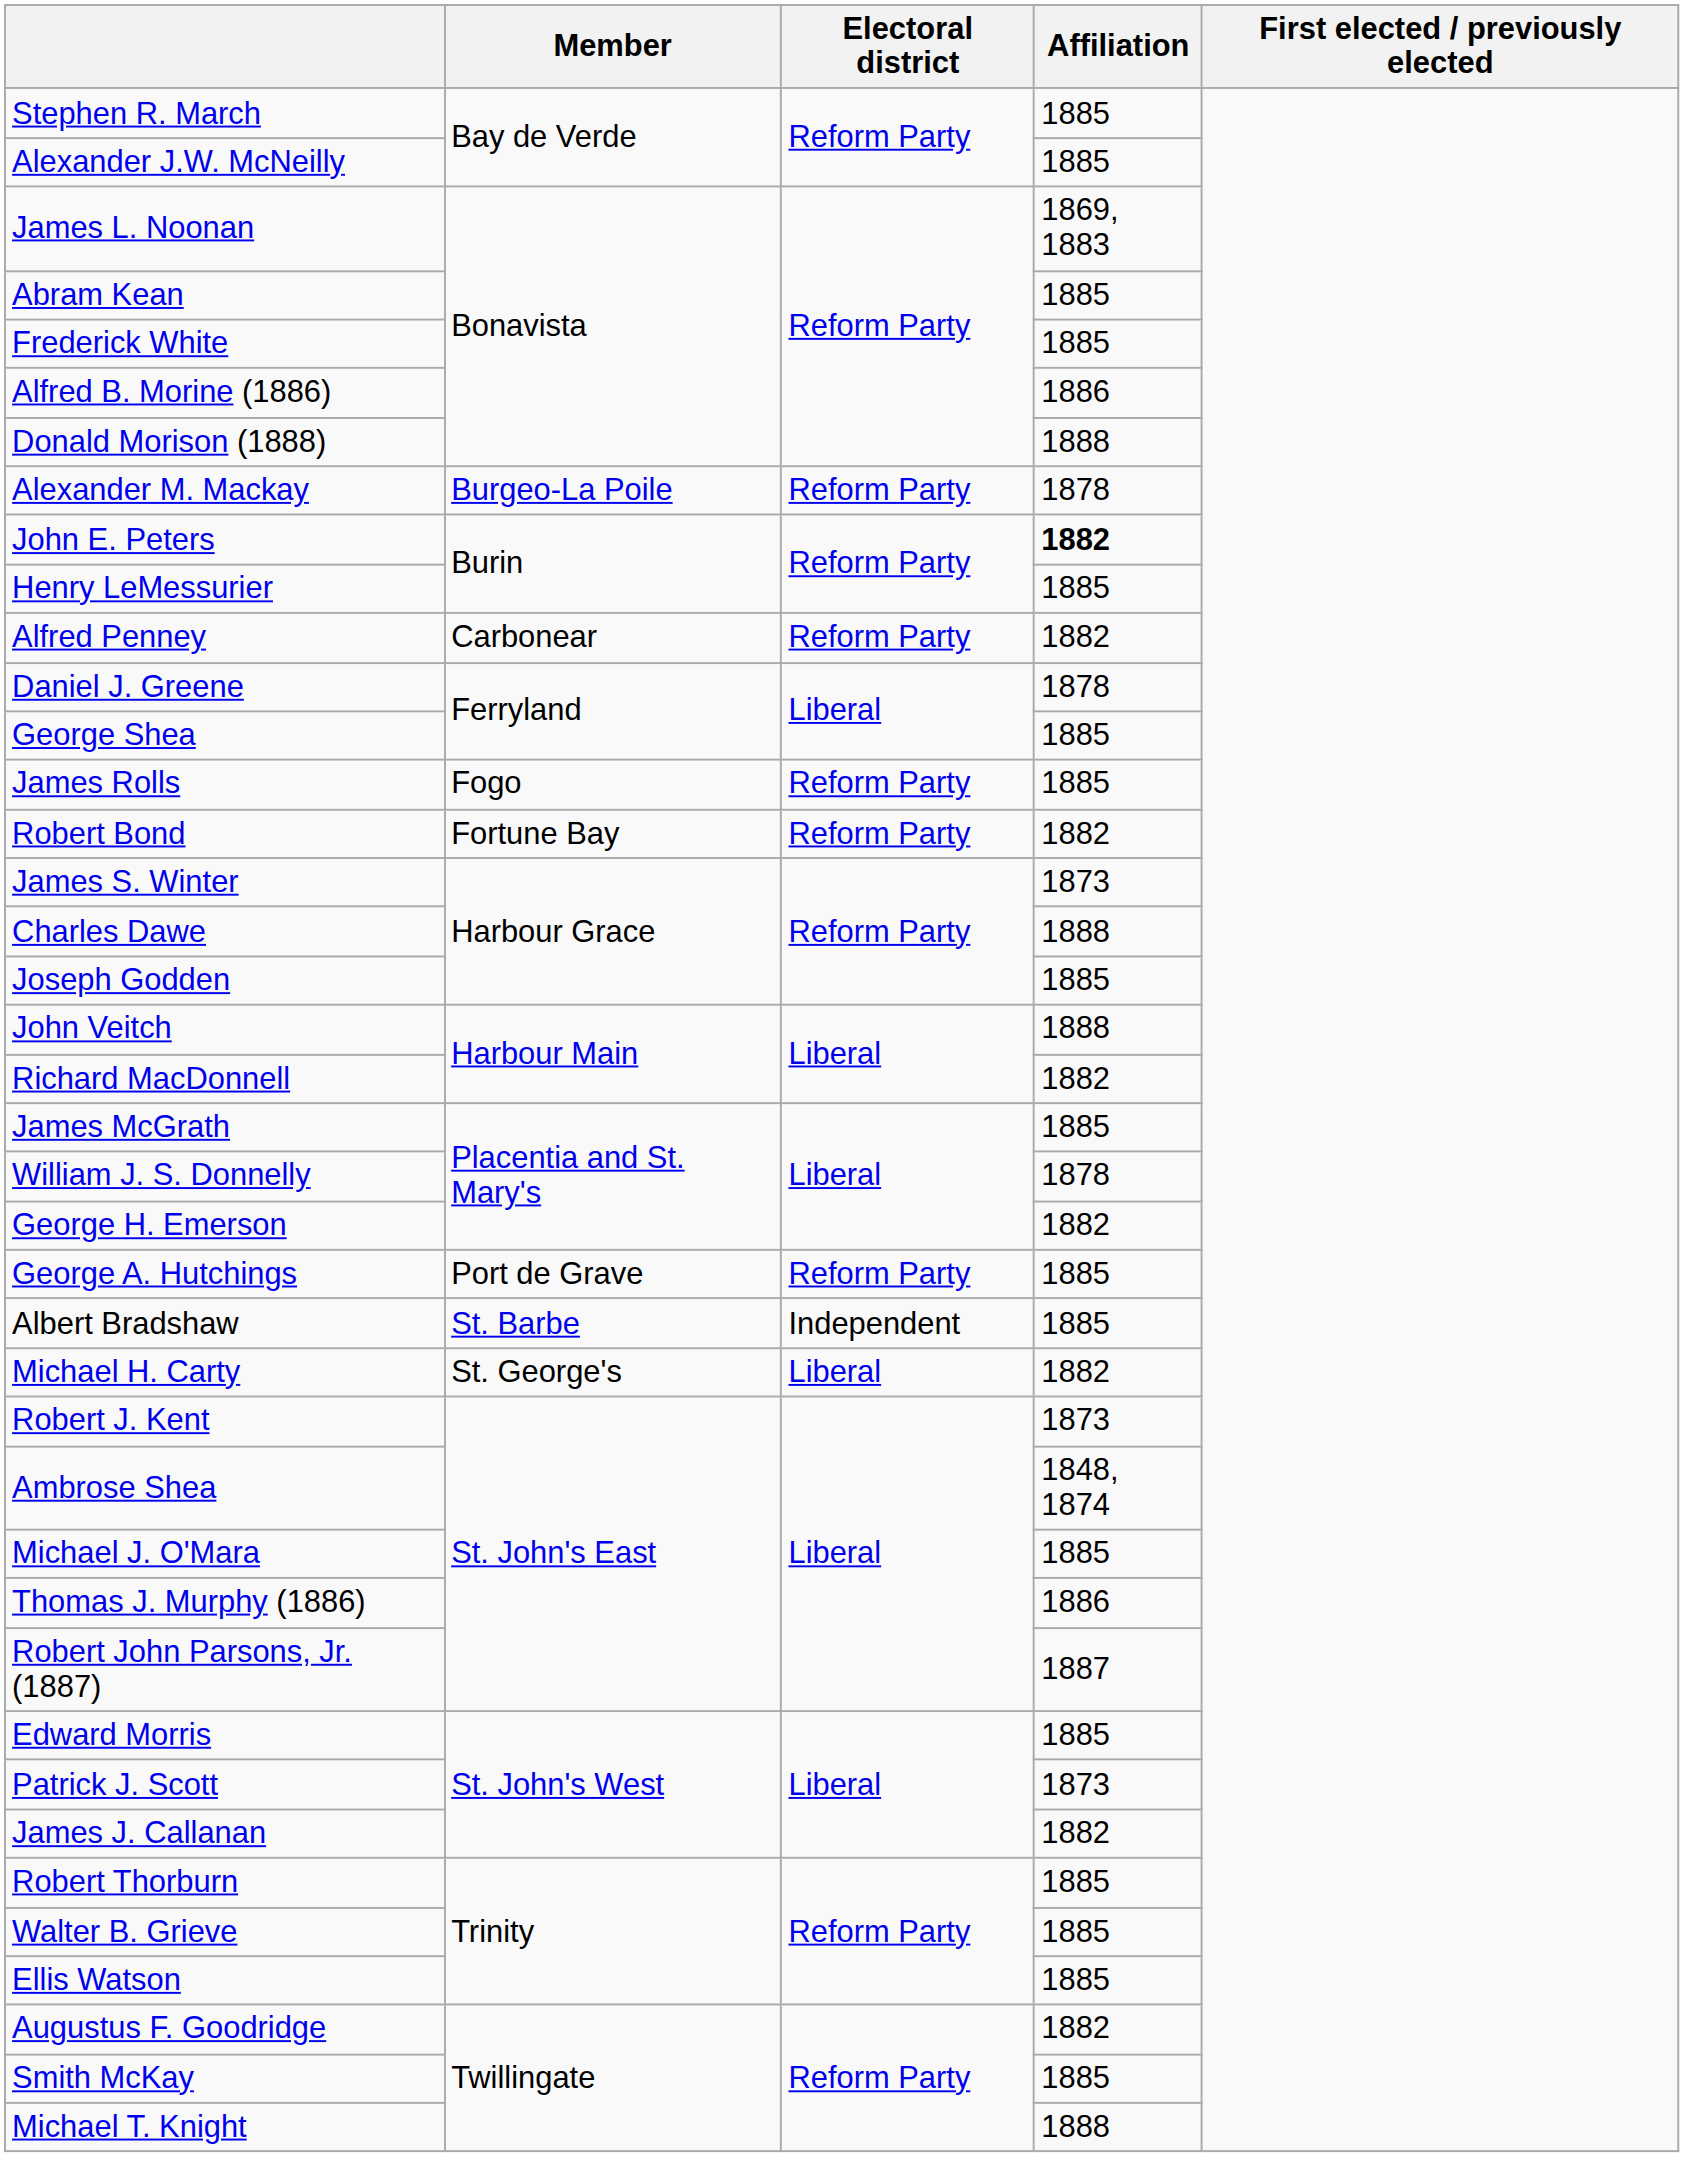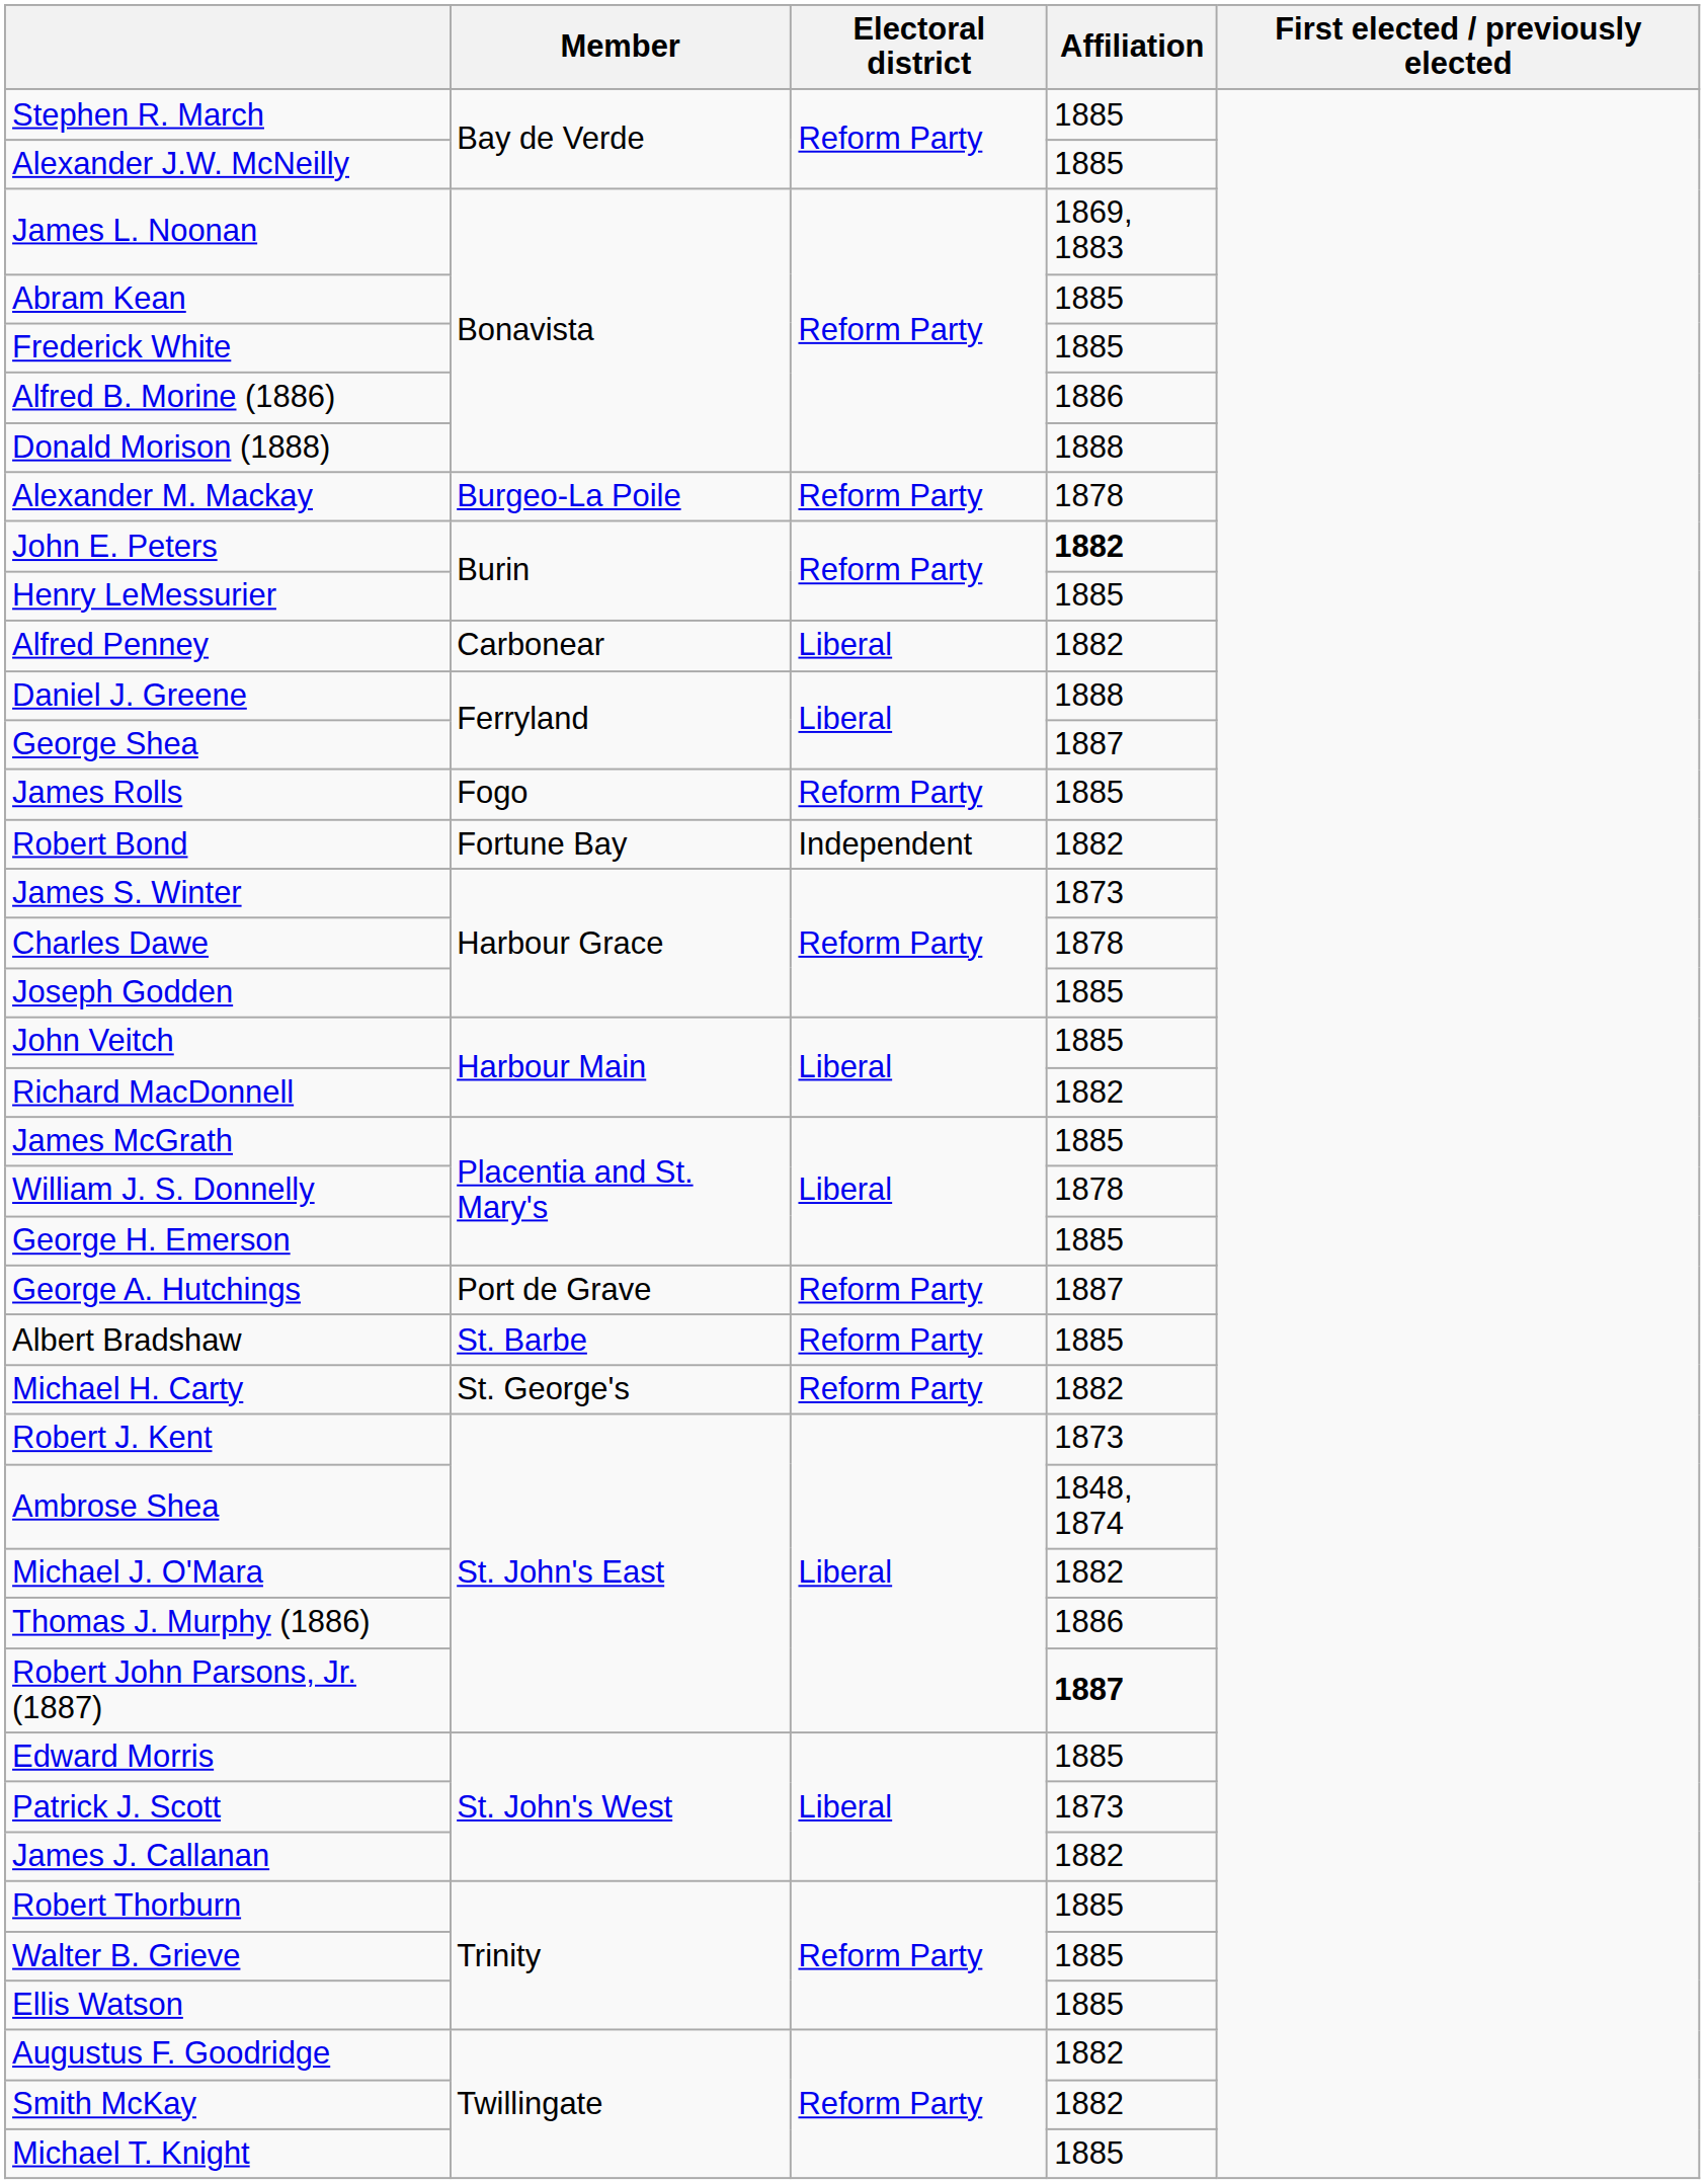Alfred Penney | Electoral district: Reform Party -> Liberal
Daniel J. Greene | Affiliation: 1878 -> 1888
George Shea | Affiliation: 1885 -> 1887
Robert Bond | Electoral district: Reform Party -> Independent
Charles Dawe | Affiliation: 1888 -> 1878
John Veitch | Affiliation: 1888 -> 1885
George H. Emerson | Affiliation: 1882 -> 1885
George A. Hutchings | Affiliation: 1885 -> 1887
Albert Bradshaw | Electoral district: Independent -> Reform Party
Michael H. Carty | Electoral district: Liberal -> Reform Party
Michael J. O'Mara | Affiliation: 1885 -> 1882
Robert John Parsons, Jr. (1887) | Affiliation: normal -> bold
Smith McKay | Affiliation: 1885 -> 1882
Michael T. Knight | Affiliation: 1888 -> 1885
